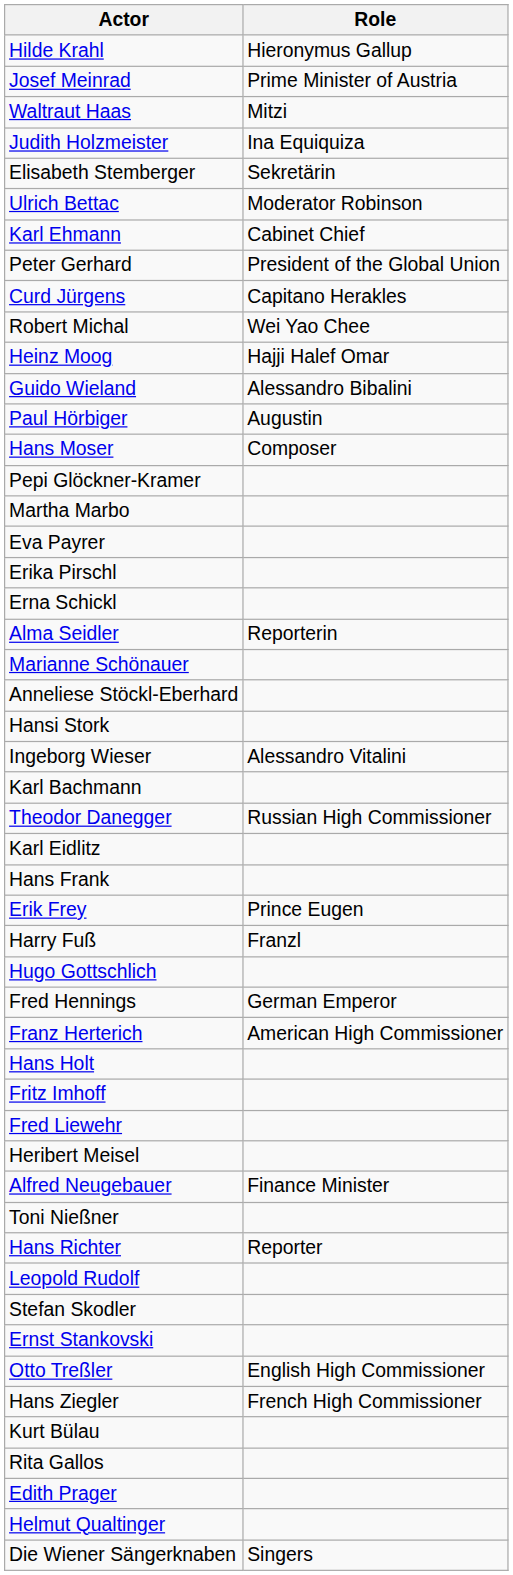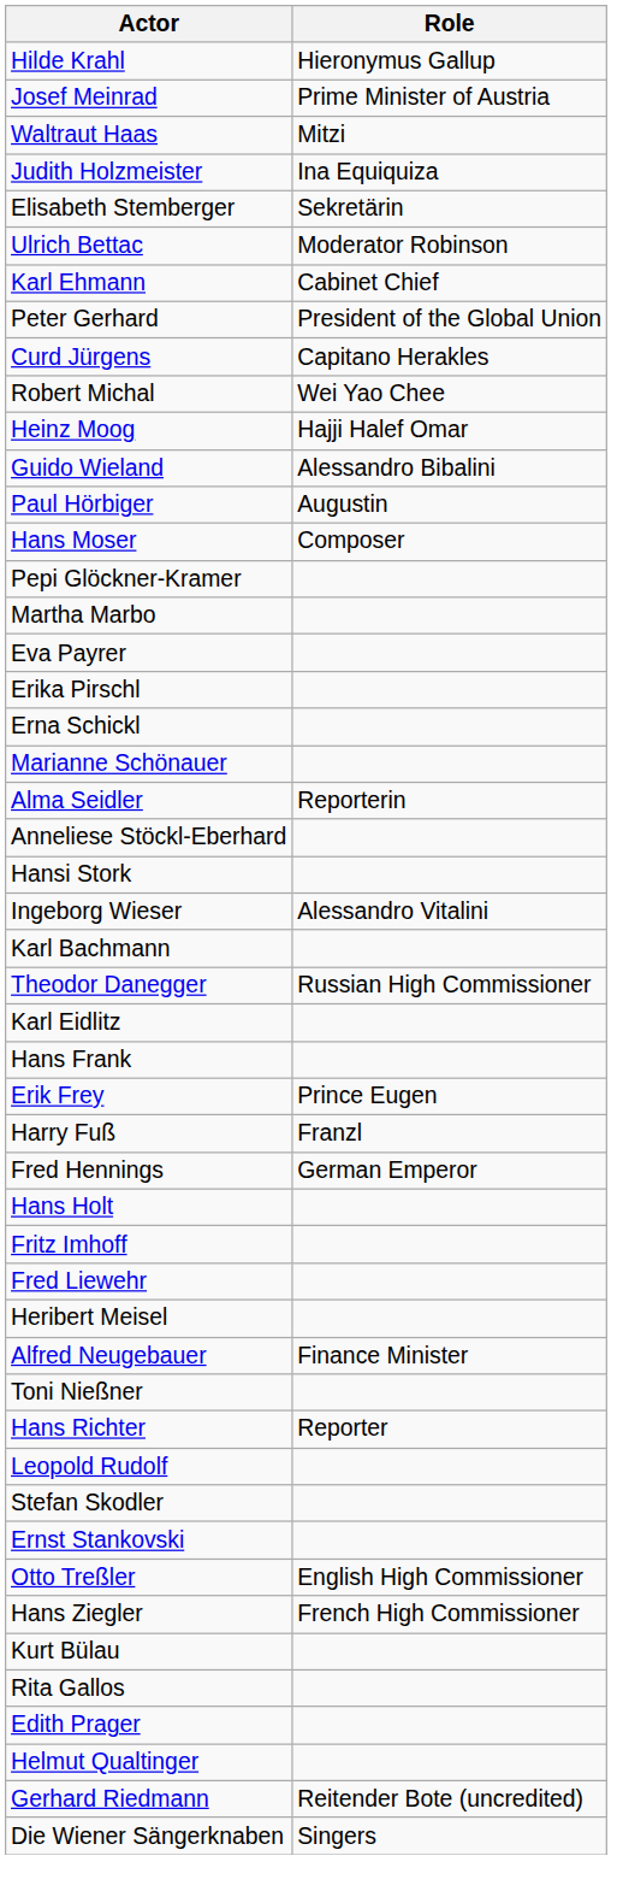rows swapped: Marianne Schönauer <-> Alma Seidler
- row: Hugo Gottschlich
- row: Franz Herterich | American High Commissioner
+ row: Gerhard Riedmann | Reitender Bote (uncredited)
